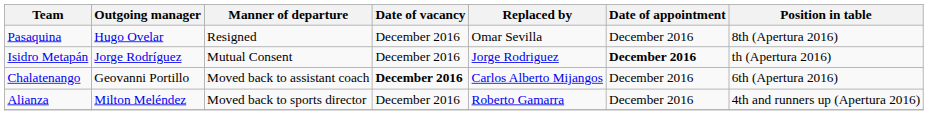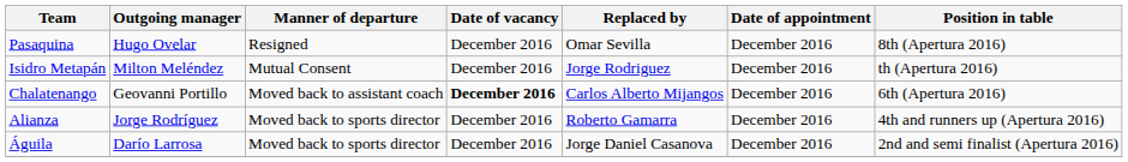Isidro Metapán | Outgoing manager: Jorge Rodríguez -> Milton Meléndez
Isidro Metapán | Date of appointment: bold -> normal
Alianza | Outgoing manager: Milton Meléndez -> Jorge Rodríguez
+ row: Águila | Darío Larrosa | Moved back to sports director | December 2016 | Jorge Daniel Casanova | December 2016 | 2nd and semi finalist (Apertura 2016)
